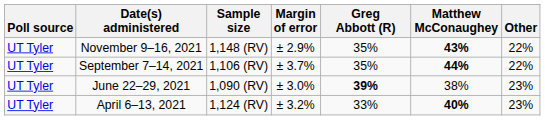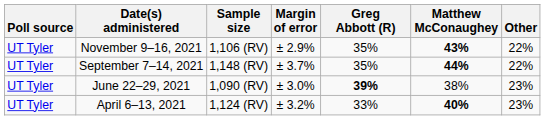November 9–16, 2021 | Sample size: 1,148 (RV) -> 1,106 (RV)
September 7–14, 2021 | Sample size: 1,106 (RV) -> 1,148 (RV)
